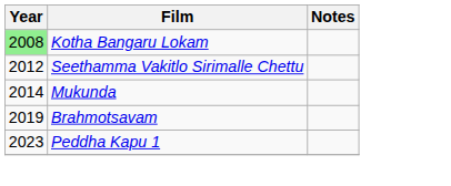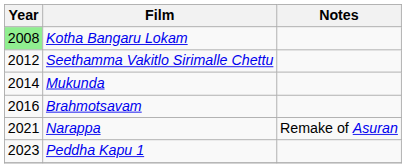Brahmotsavam | Year: 2019 -> 2016
+ row: 2021 | Narappa | Remake of Asuran
